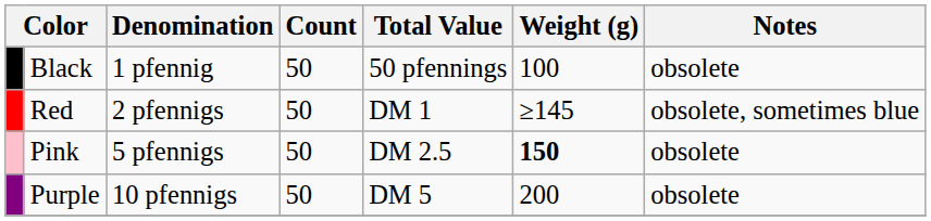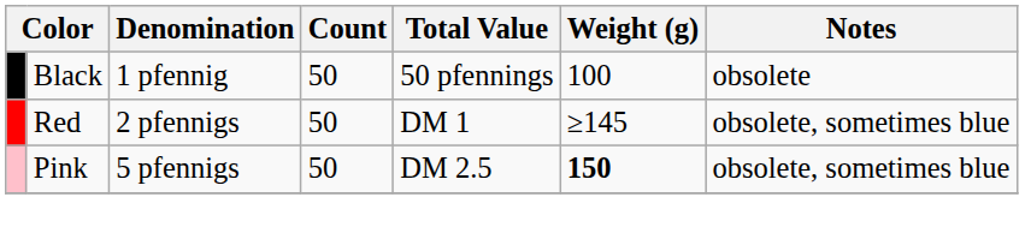Pink | Notes: obsolete -> obsolete, sometimes blue
- row: Purple | 10 pfennigs | 50 | DM 5 | 200 | obsolete
